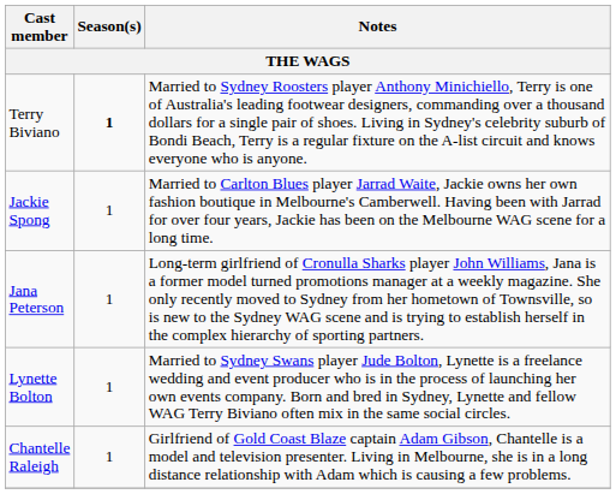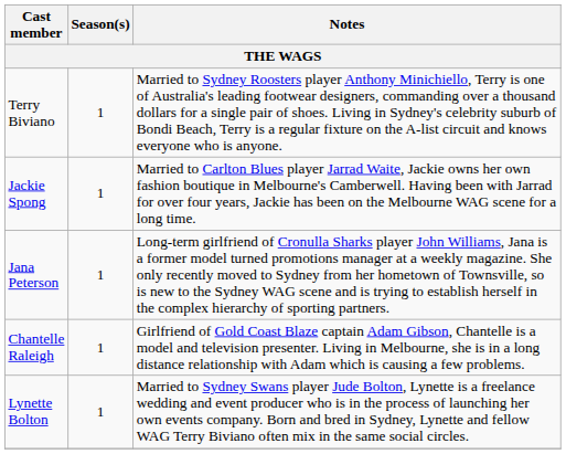Terry Biviano | Season(s): bold -> normal
rows swapped: Chantelle Raleigh <-> Lynette Bolton
